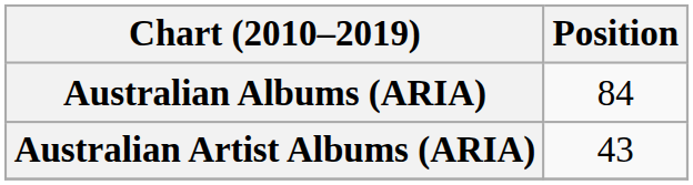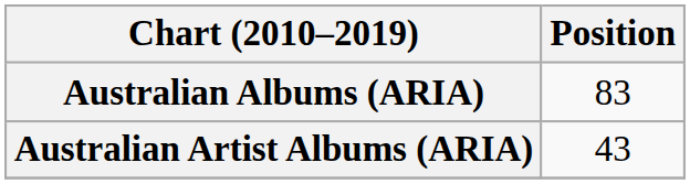Australian Albums (ARIA) | Position: 84 -> 83
